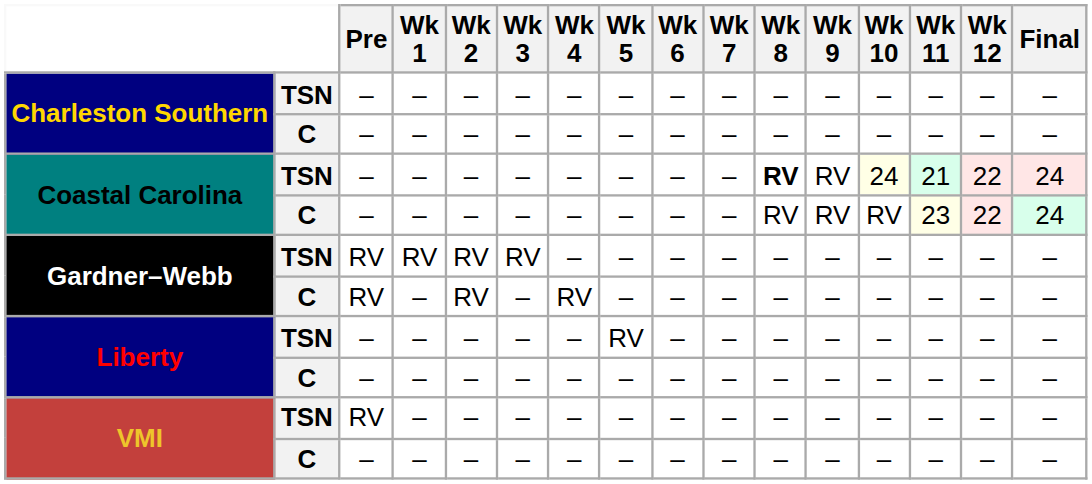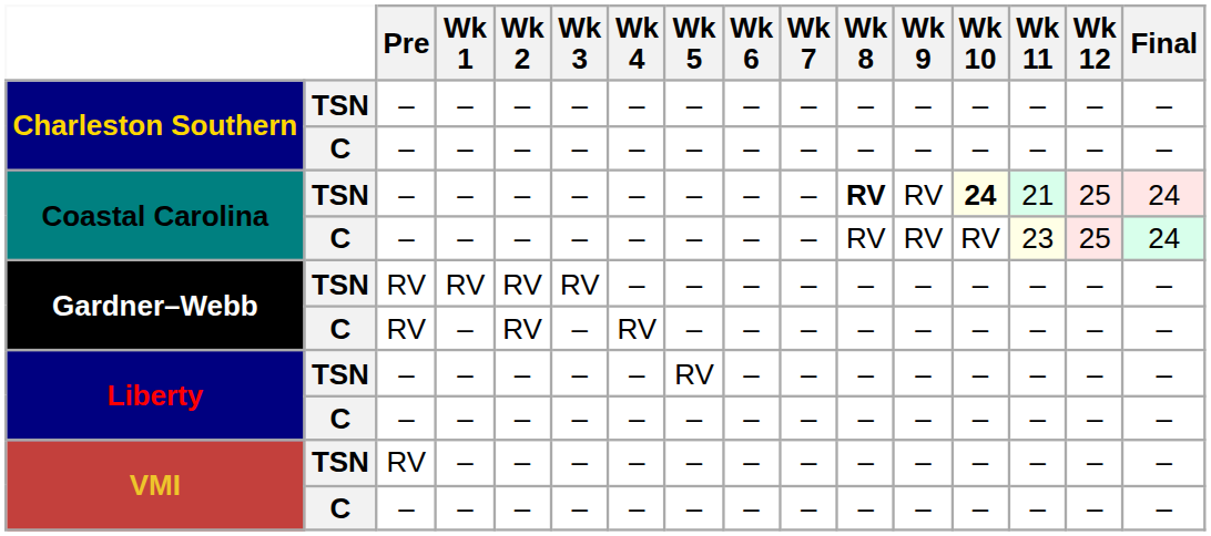Coastal Carolina / TSN | Wk 10: normal -> bold
Coastal Carolina / TSN | Wk 12: 22 -> 25
Coastal Carolina / C | Wk 12: 22 -> 25
